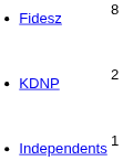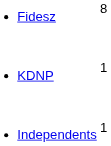KDNP | column 2: 2 -> 1
